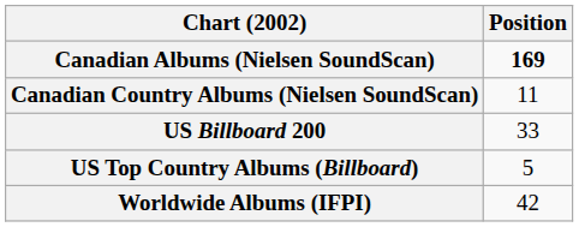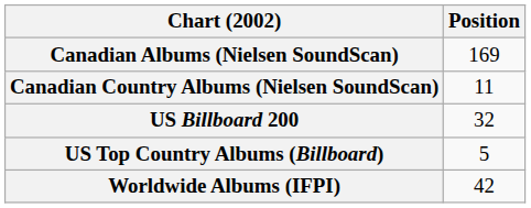Canadian Albums (Nielsen SoundScan) | Position: bold -> normal
US Billboard 200 | Position: 33 -> 32
